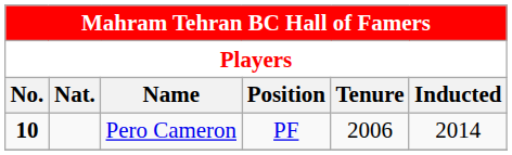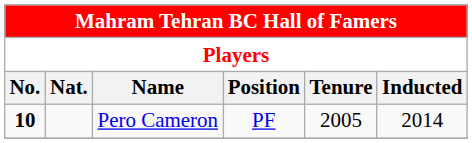Pero Cameron | Tenure: 2006 -> 2005
